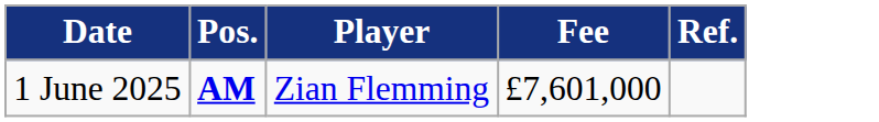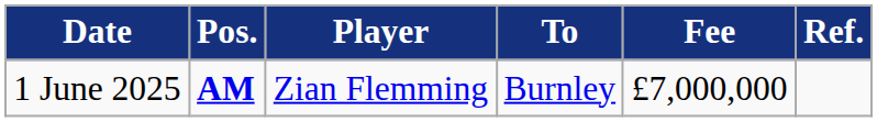+ column: To | Burnley
1 June 2025 | Fee: £7,601,000 -> £7,000,000
